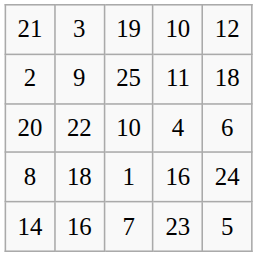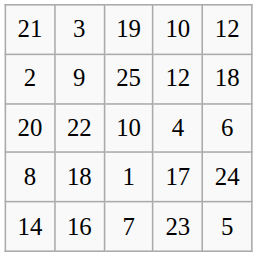2 | column 4: 11 -> 12
8 | column 4: 16 -> 17
